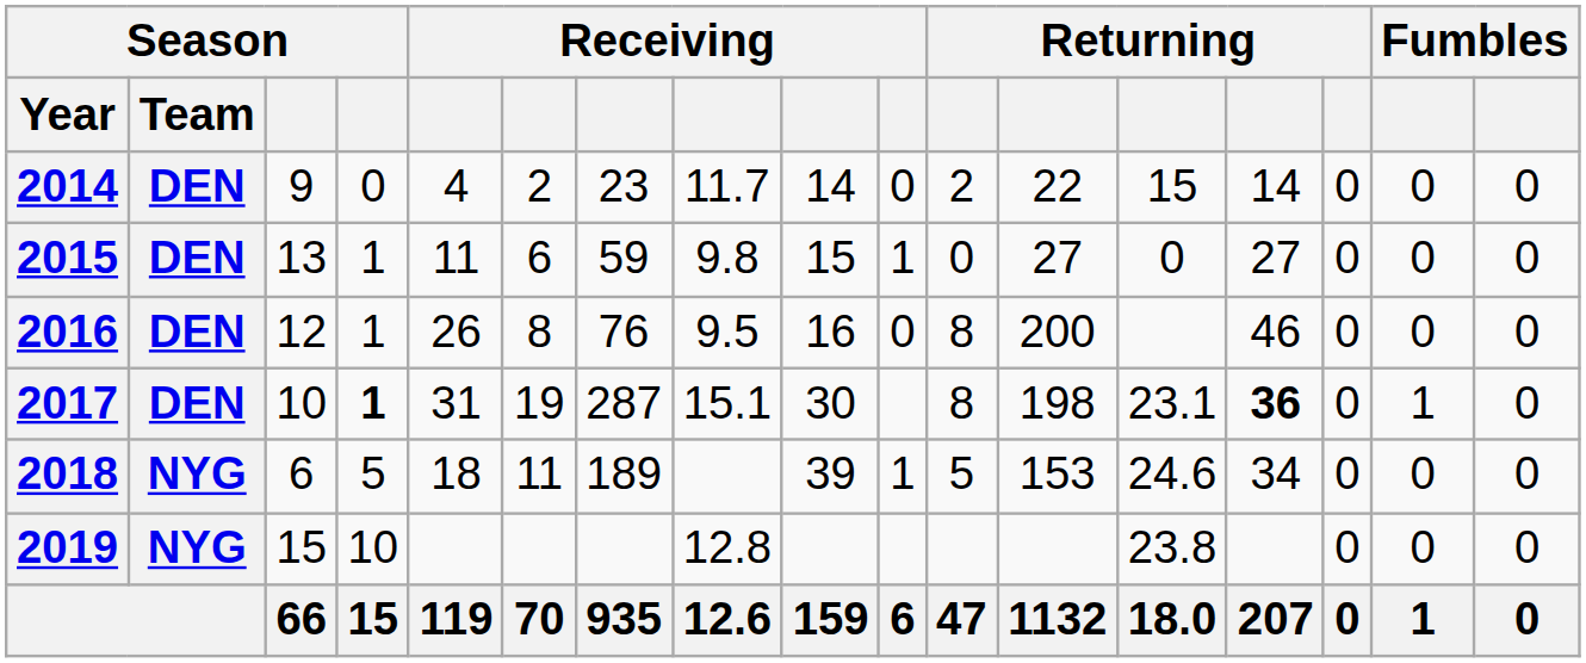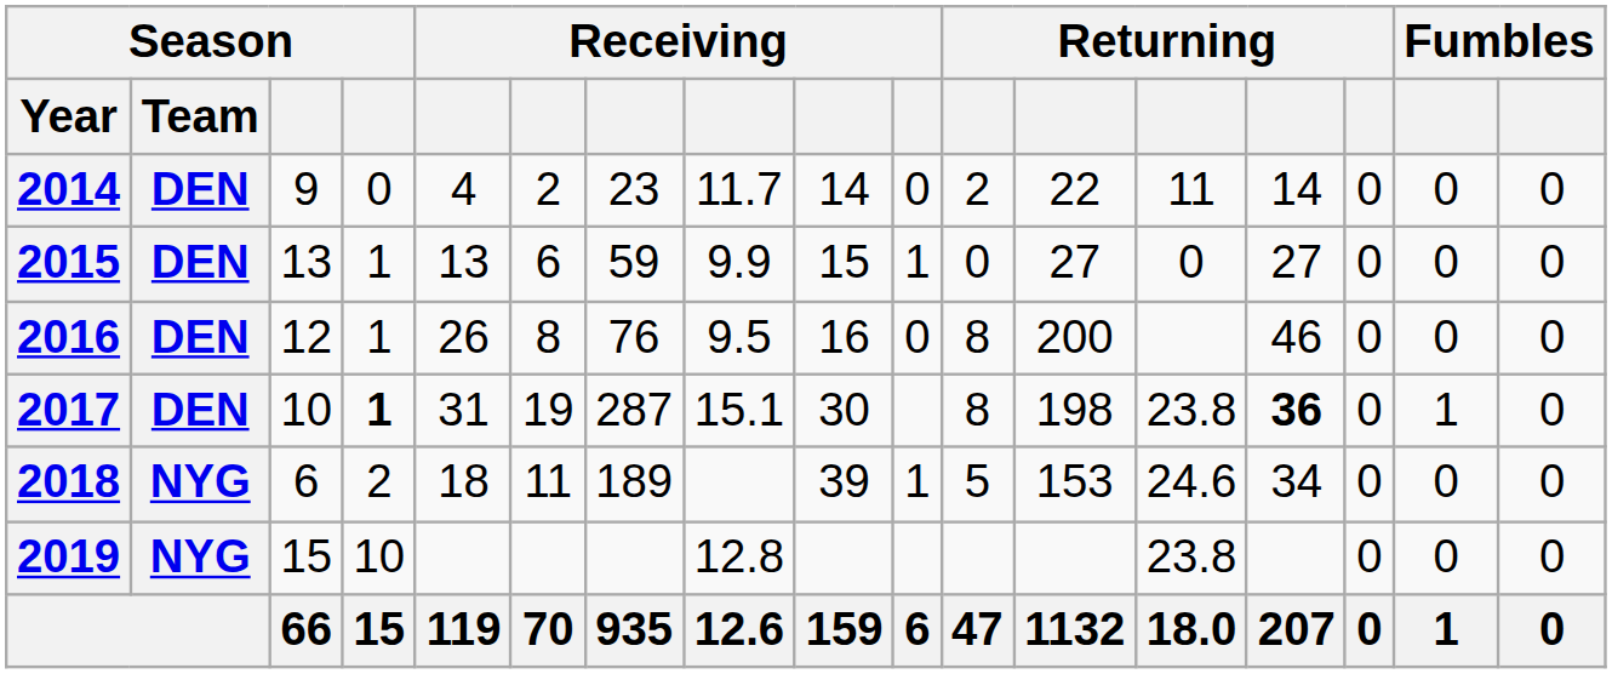2014 | column 13: 15 -> 11
2015 | column 5: 11 -> 13
2015 | column 8: 9.8 -> 9.9
2017 | column 13: 23.1 -> 23.8
2018 | column 4: 5 -> 2
